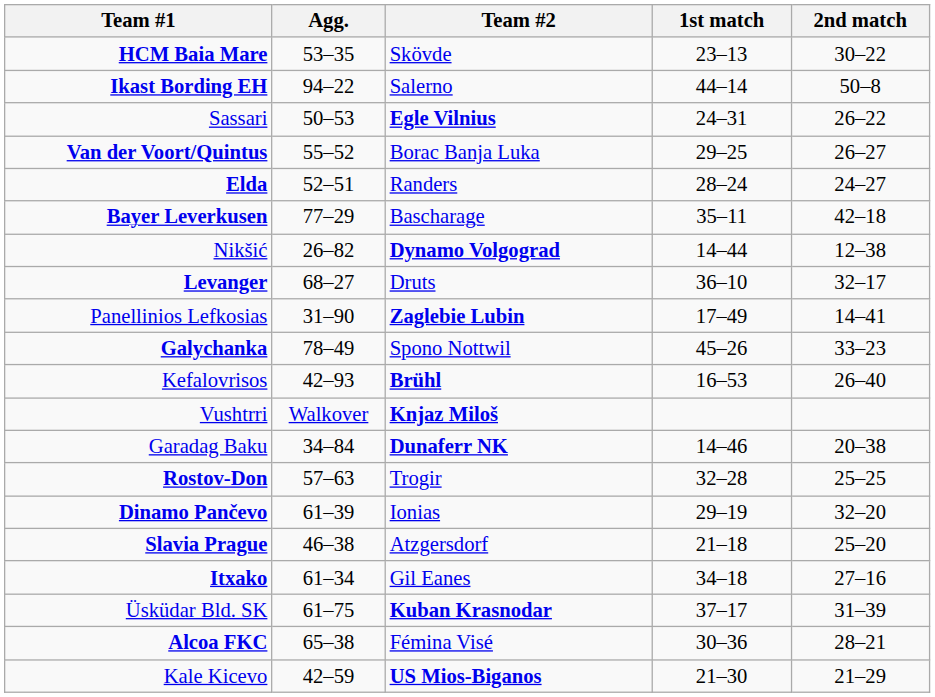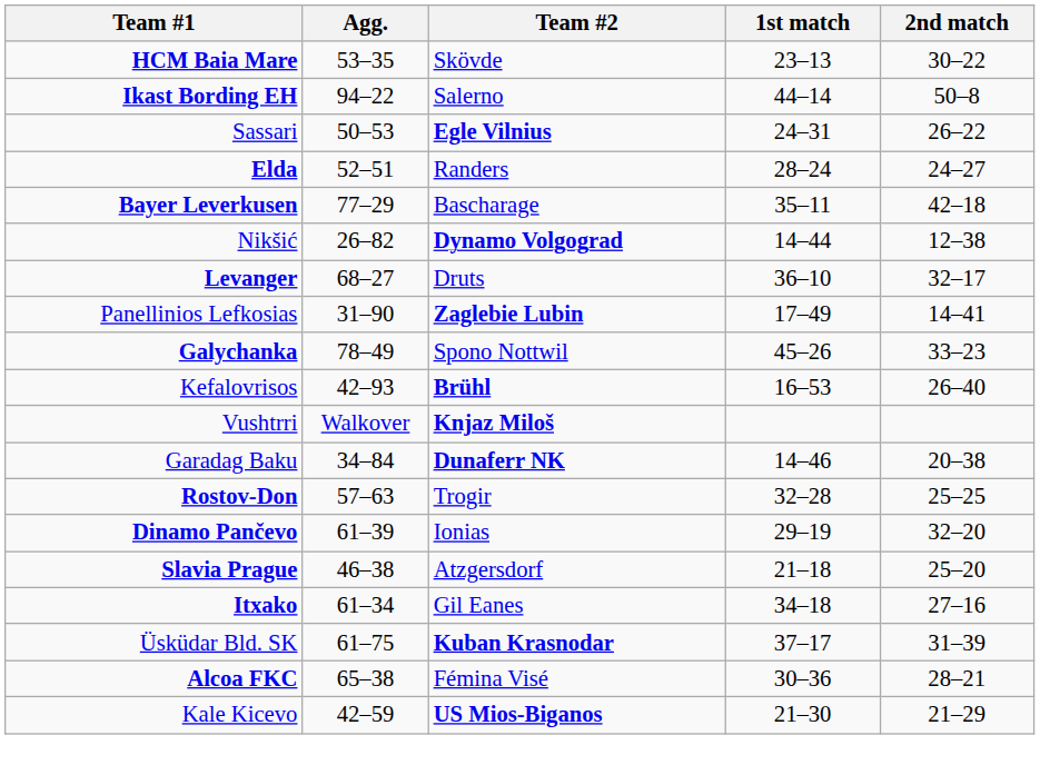- row: Van der Voort/Quintus | 55–52 | Borac Banja Luka | 29–25 | 26–27
